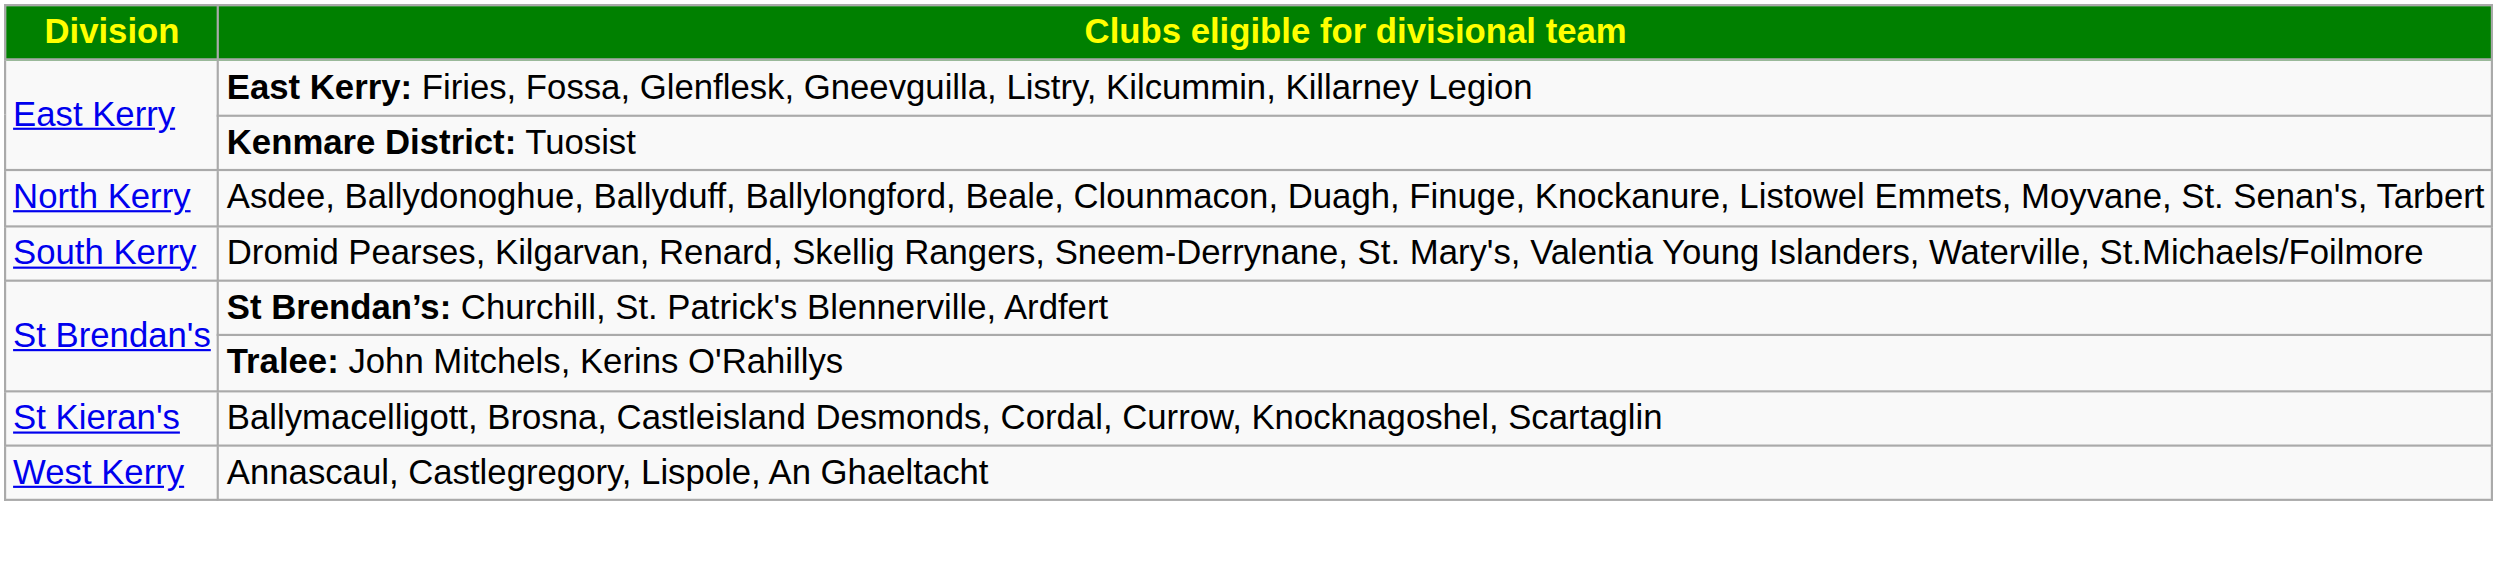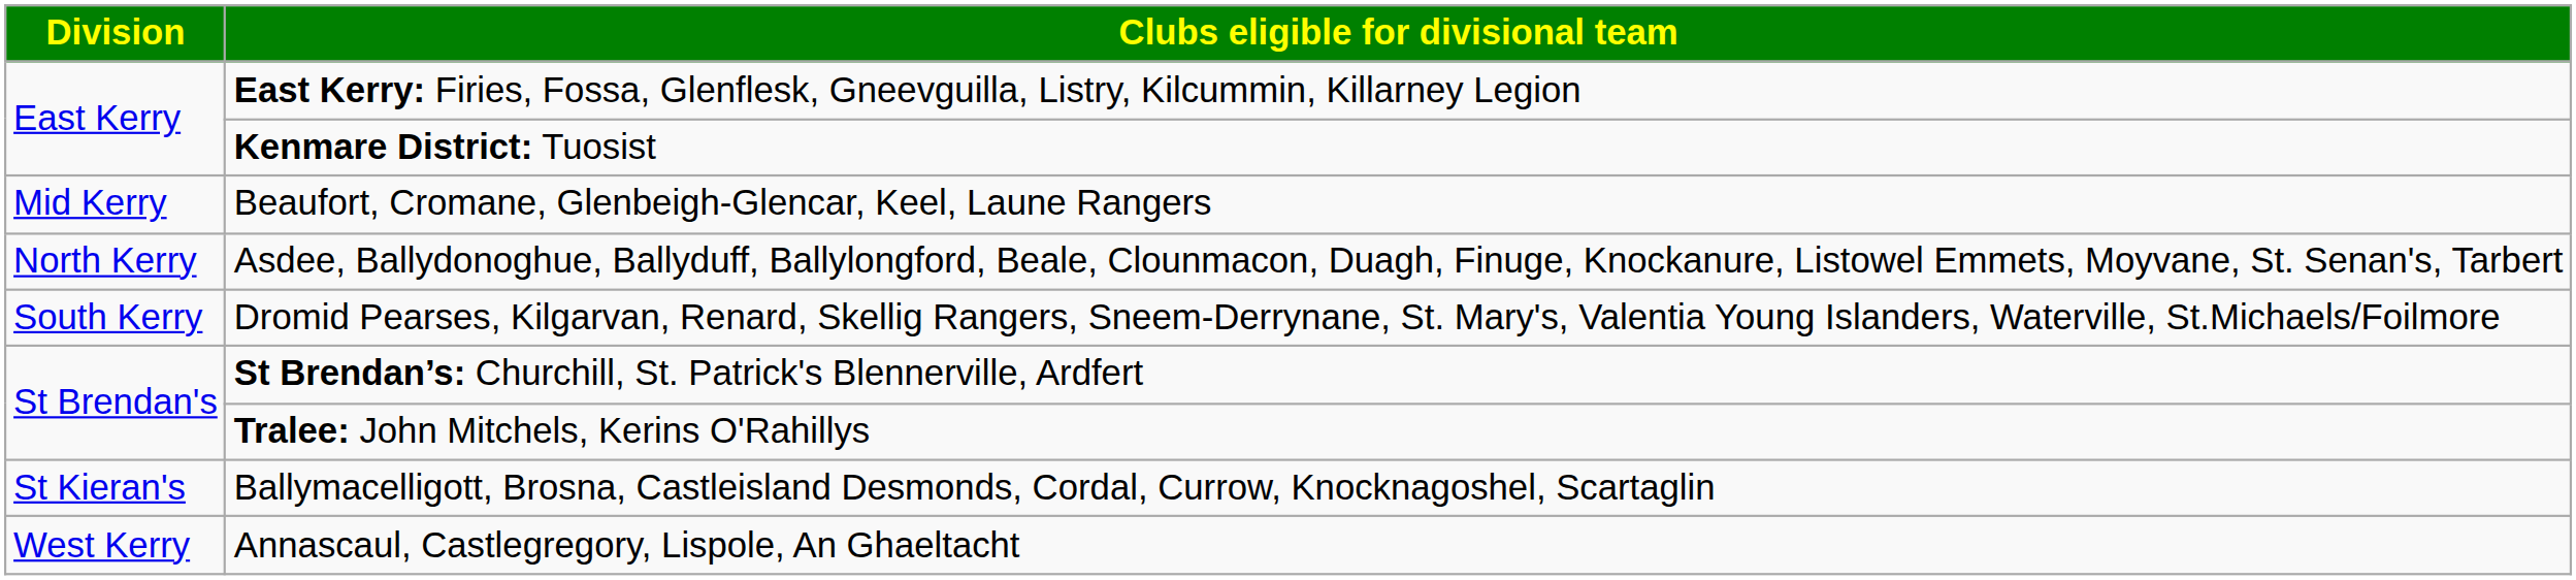+ row: Mid Kerry | Beaufort, Cromane, Glenbeigh-Glencar, Keel, Laune Rangers
